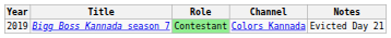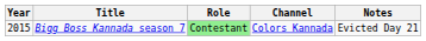Bigg Boss Kannada season 7 | Year: 2019 -> 2015
